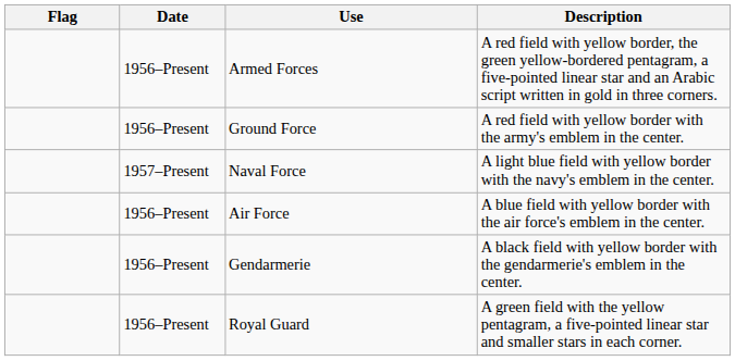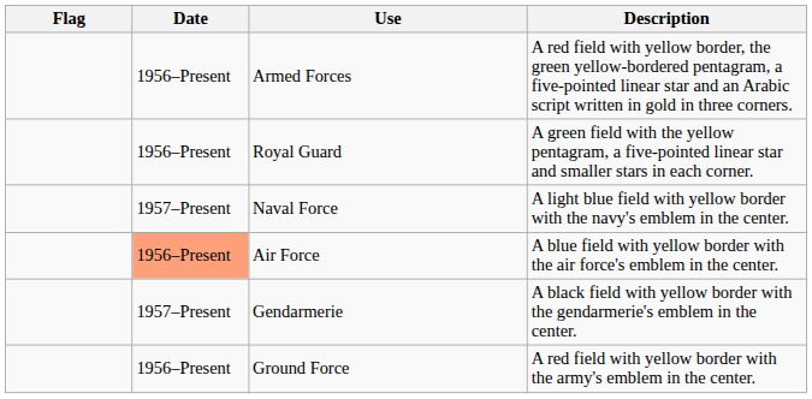rows swapped: Ground Force <-> Royal Guard
Air Force | Date: no background -> lightsalmon background
Gendarmerie | Date: 1956–Present -> 1957–Present
